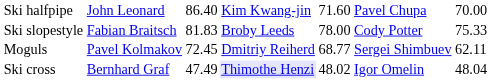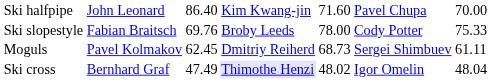Ski slopestyle | column 3: 81.83 -> 69.76
Moguls | column 3: 72.45 -> 62.45
Moguls | column 5: 68.77 -> 68.73
Moguls | column 7: 62.11 -> 61.11
